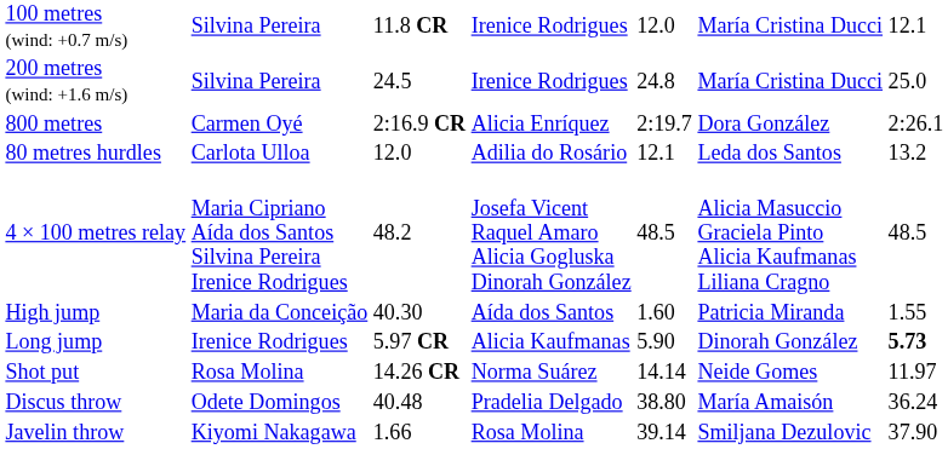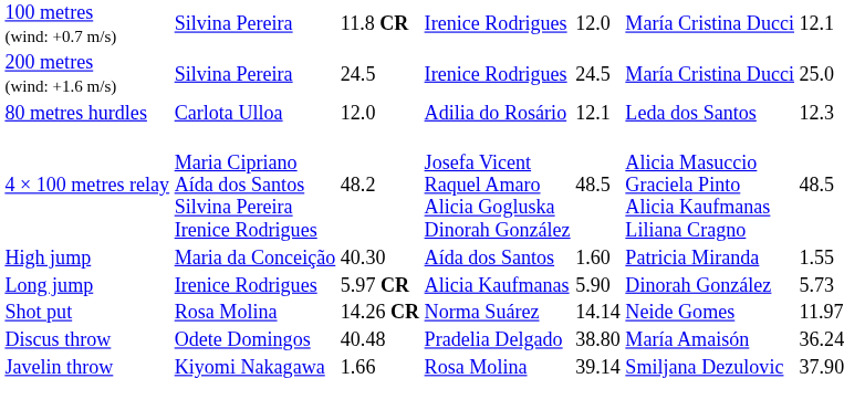200 metres (wind: +1.6 m/s) | column 5: 24.8 -> 24.5
- row: 800 metres | Carmen Oyé | 2:16.9 CR | Alicia Enríquez | 2:19.7 | Dora González | 2:26.1
80 metres hurdles | column 7: 13.2 -> 12.3
Long jump | column 7: bold -> normal
